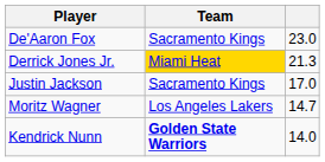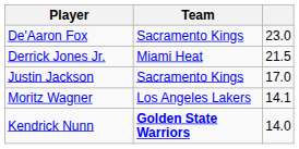Derrick Jones Jr. | Team: gold background -> no background
Derrick Jones Jr. | column 3: 21.3 -> 21.5
Moritz Wagner | column 3: 14.7 -> 14.1
